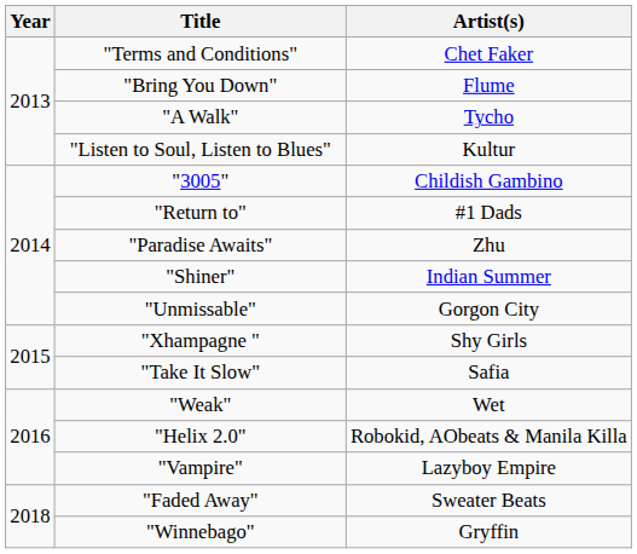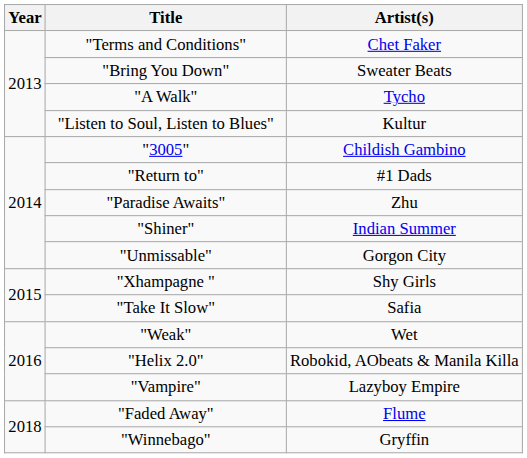"Bring You Down" | Artist(s): Flume -> Sweater Beats
"Faded Away" | Artist(s): Sweater Beats -> Flume
